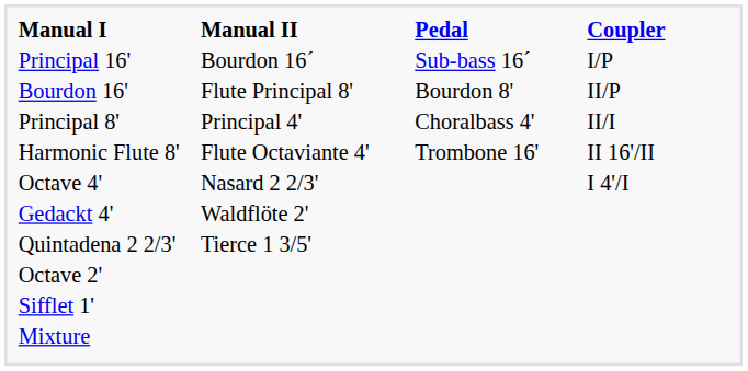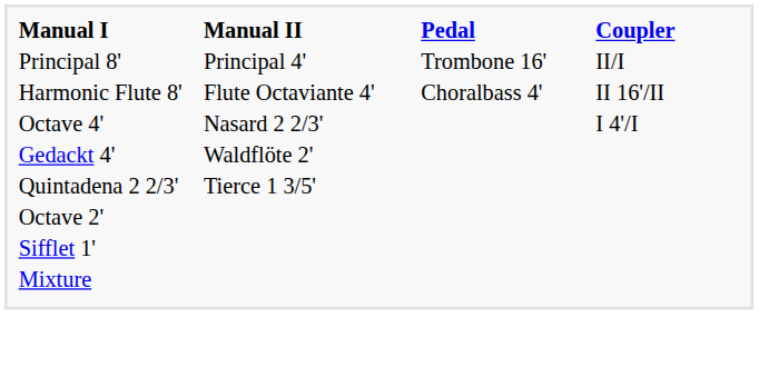- row: Principal 16' | Bourdon 16´ | Sub-bass 16´ | I/P
- row: Bourdon 16' | Flute Principal 8' | Bourdon 8' | II/P
Principal 8' | Pedal: Choralbass 4' -> Trombone 16'
Harmonic Flute 8' | Pedal: Trombone 16' -> Choralbass 4'
